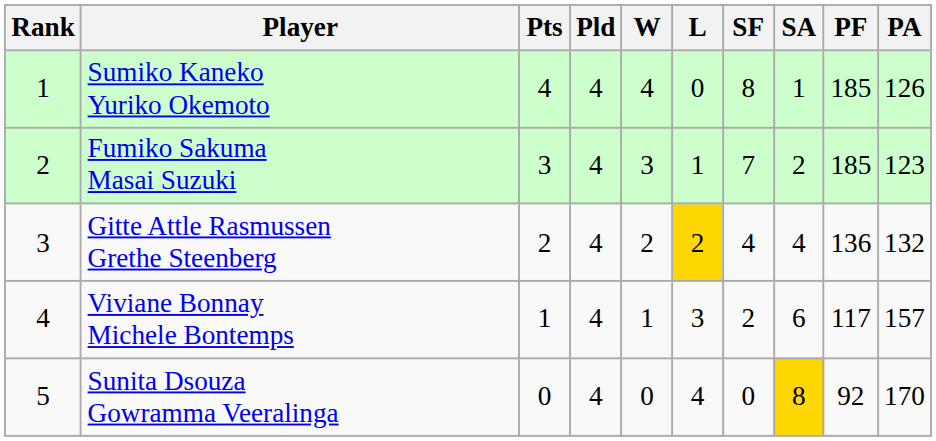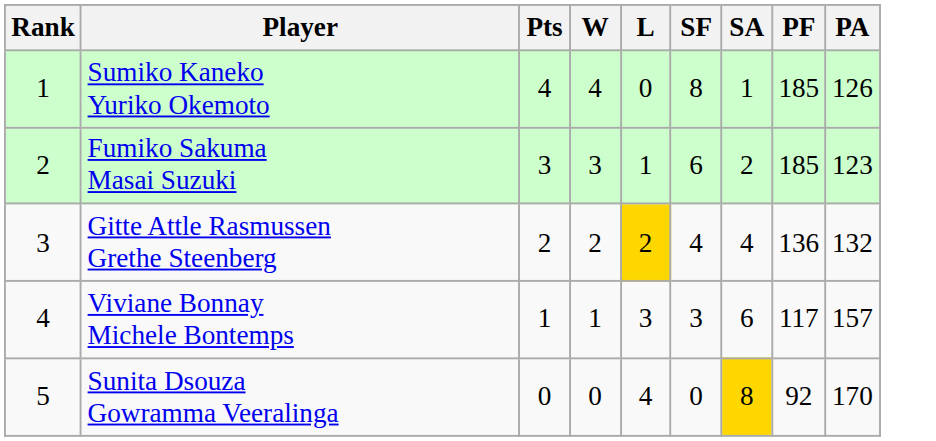- column: Pld | 4 | 4 | 4 | 4 | 4
Fumiko Sakuma Masai Suzuki | SF: 7 -> 6
Viviane Bonnay Michele Bontemps | SF: 2 -> 3
